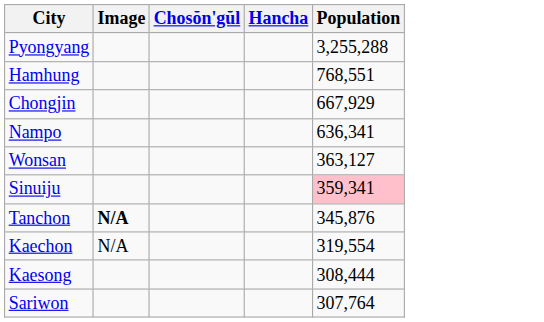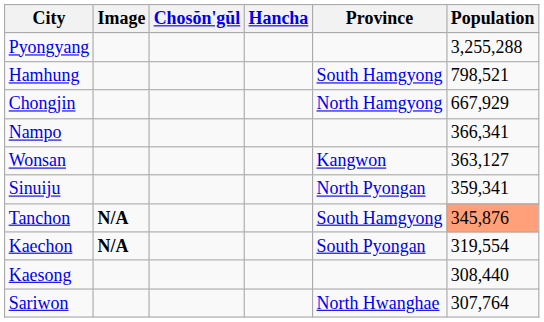+ column: Province | South Hamgyong | North Hamgyong | Kangwon | North Pyongan | South Hamgyong | South Pyongan | North Hwanghae
Hamhung | Population: 768,551 -> 798,521
Nampo | Population: 636,341 -> 366,341
Sinuiju | Population: pink background -> no background
Tanchon | Population: no background -> lightsalmon background
Kaechon | Image: normal -> bold
Kaesong | Population: 308,444 -> 308,440
